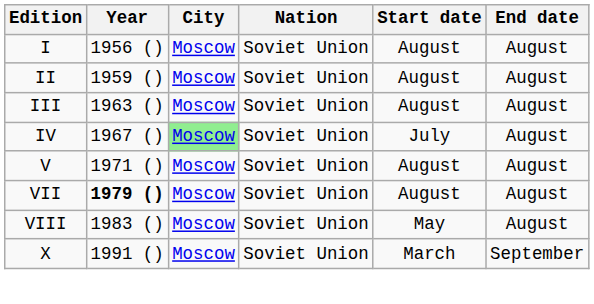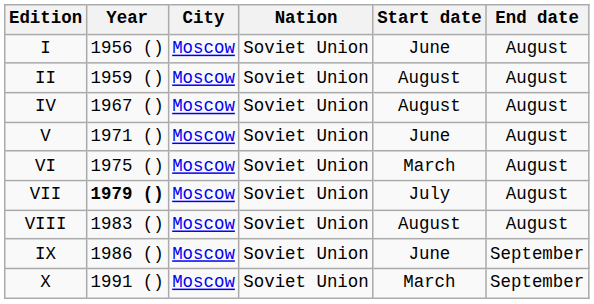I | Start date: August -> June
- row: III | 1963 () | Moscow | Soviet Union | August | August
IV | City: lightgreen background -> no background
IV | Start date: July -> August
V | Start date: August -> June
+ row: VI | 1975 () | Moscow | Soviet Union | March | August
VII | Start date: August -> July
VIII | Start date: May -> August
+ row: IX | 1986 () | Moscow | Soviet Union | June | September
